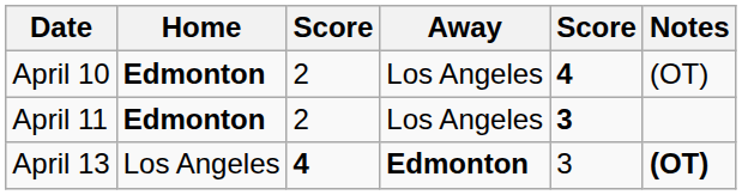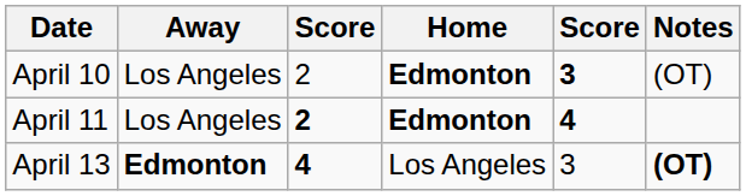columns swapped: Away <-> Home
April 10 | column 5: 4 -> 3
April 11 | column 3: normal -> bold
April 11 | column 5: 3 -> 4
